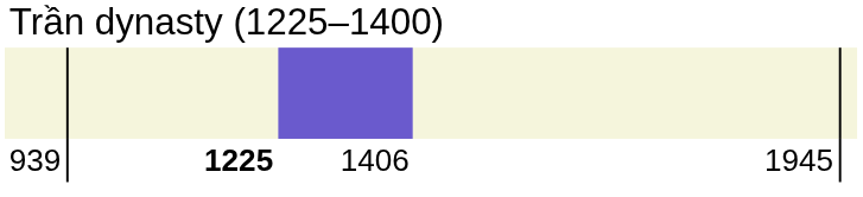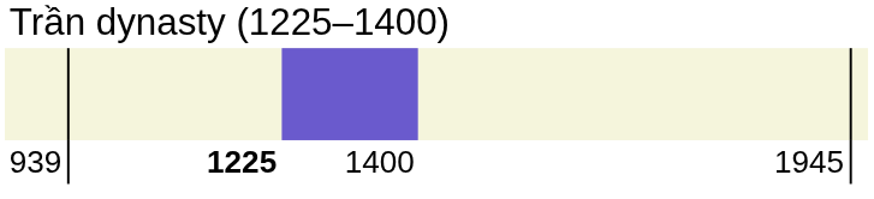939 | column 3: 1406 -> 1400
